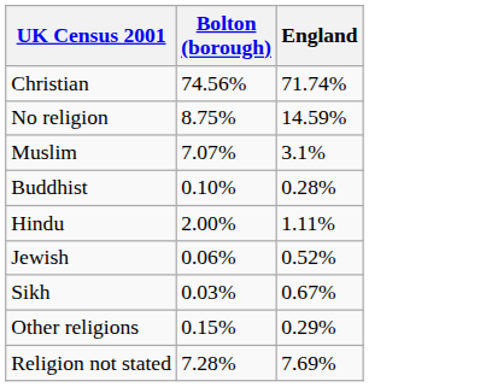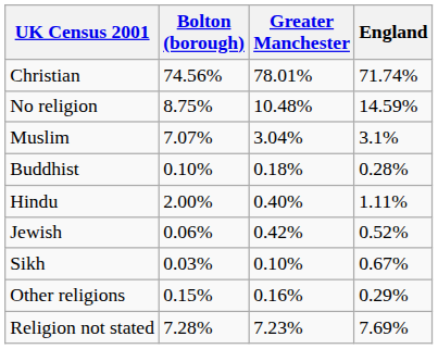+ column: Greater Manchester | 78.01% | 10.48% | 3.04% | 0.18% | 0.40% | 0.42% | 0.10% | 0.16% | 7.23%
